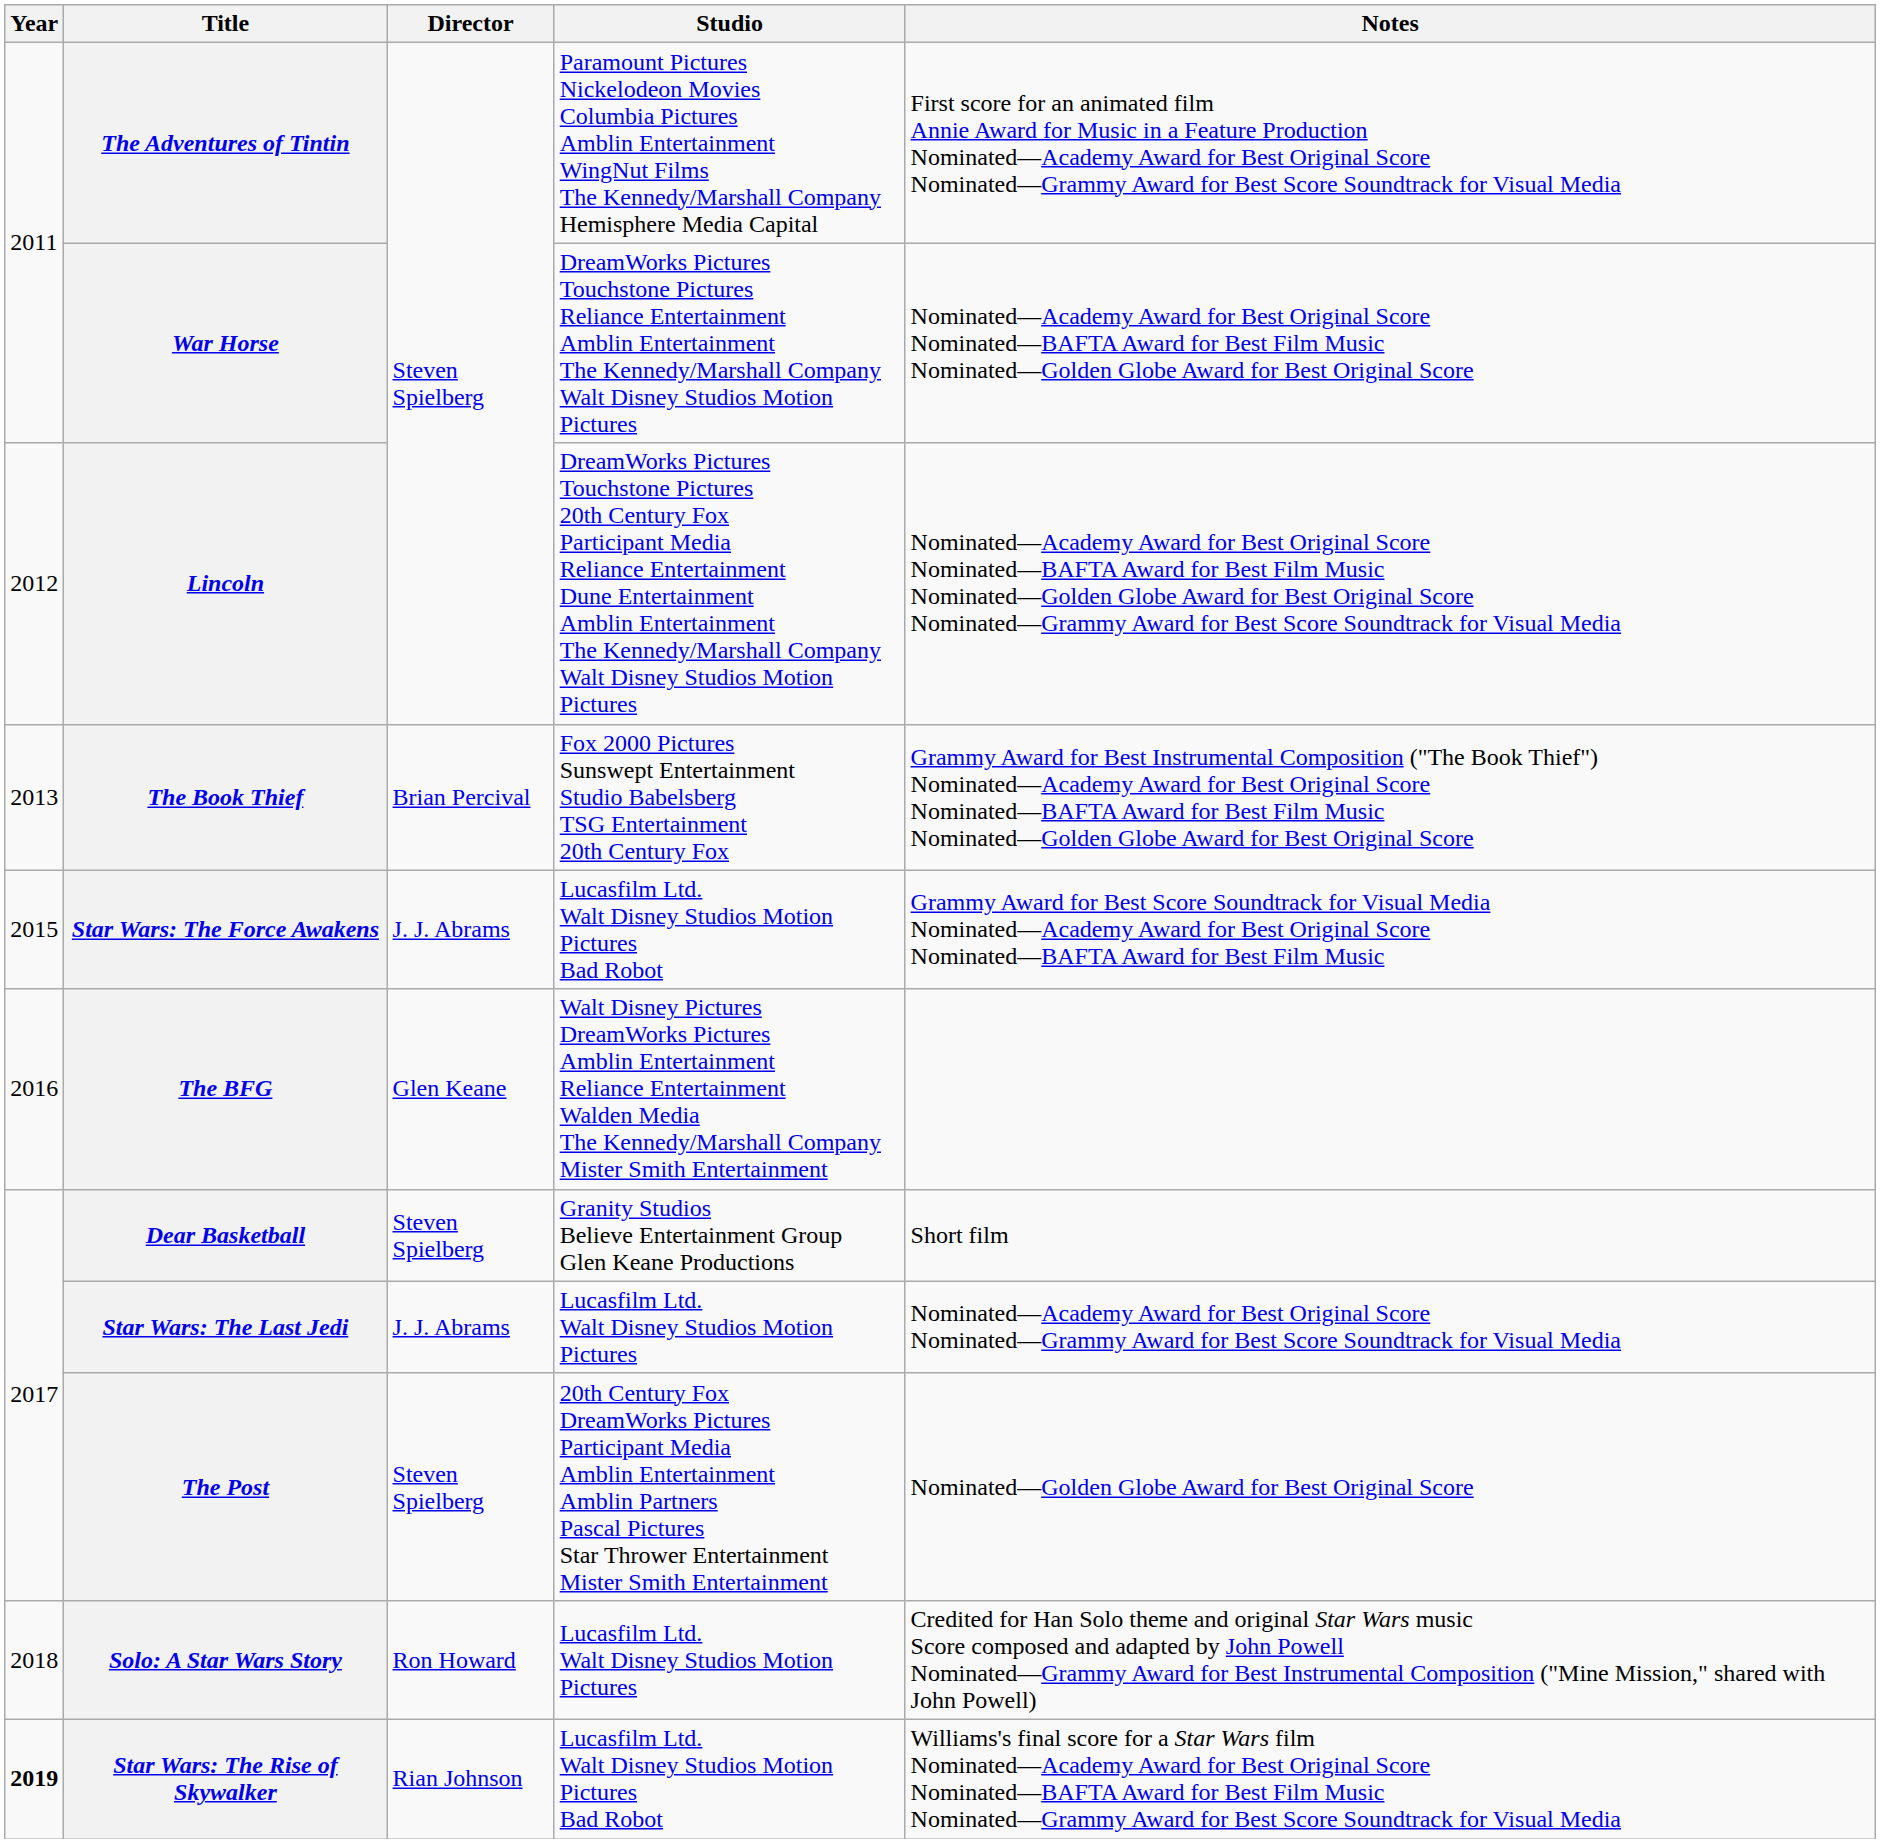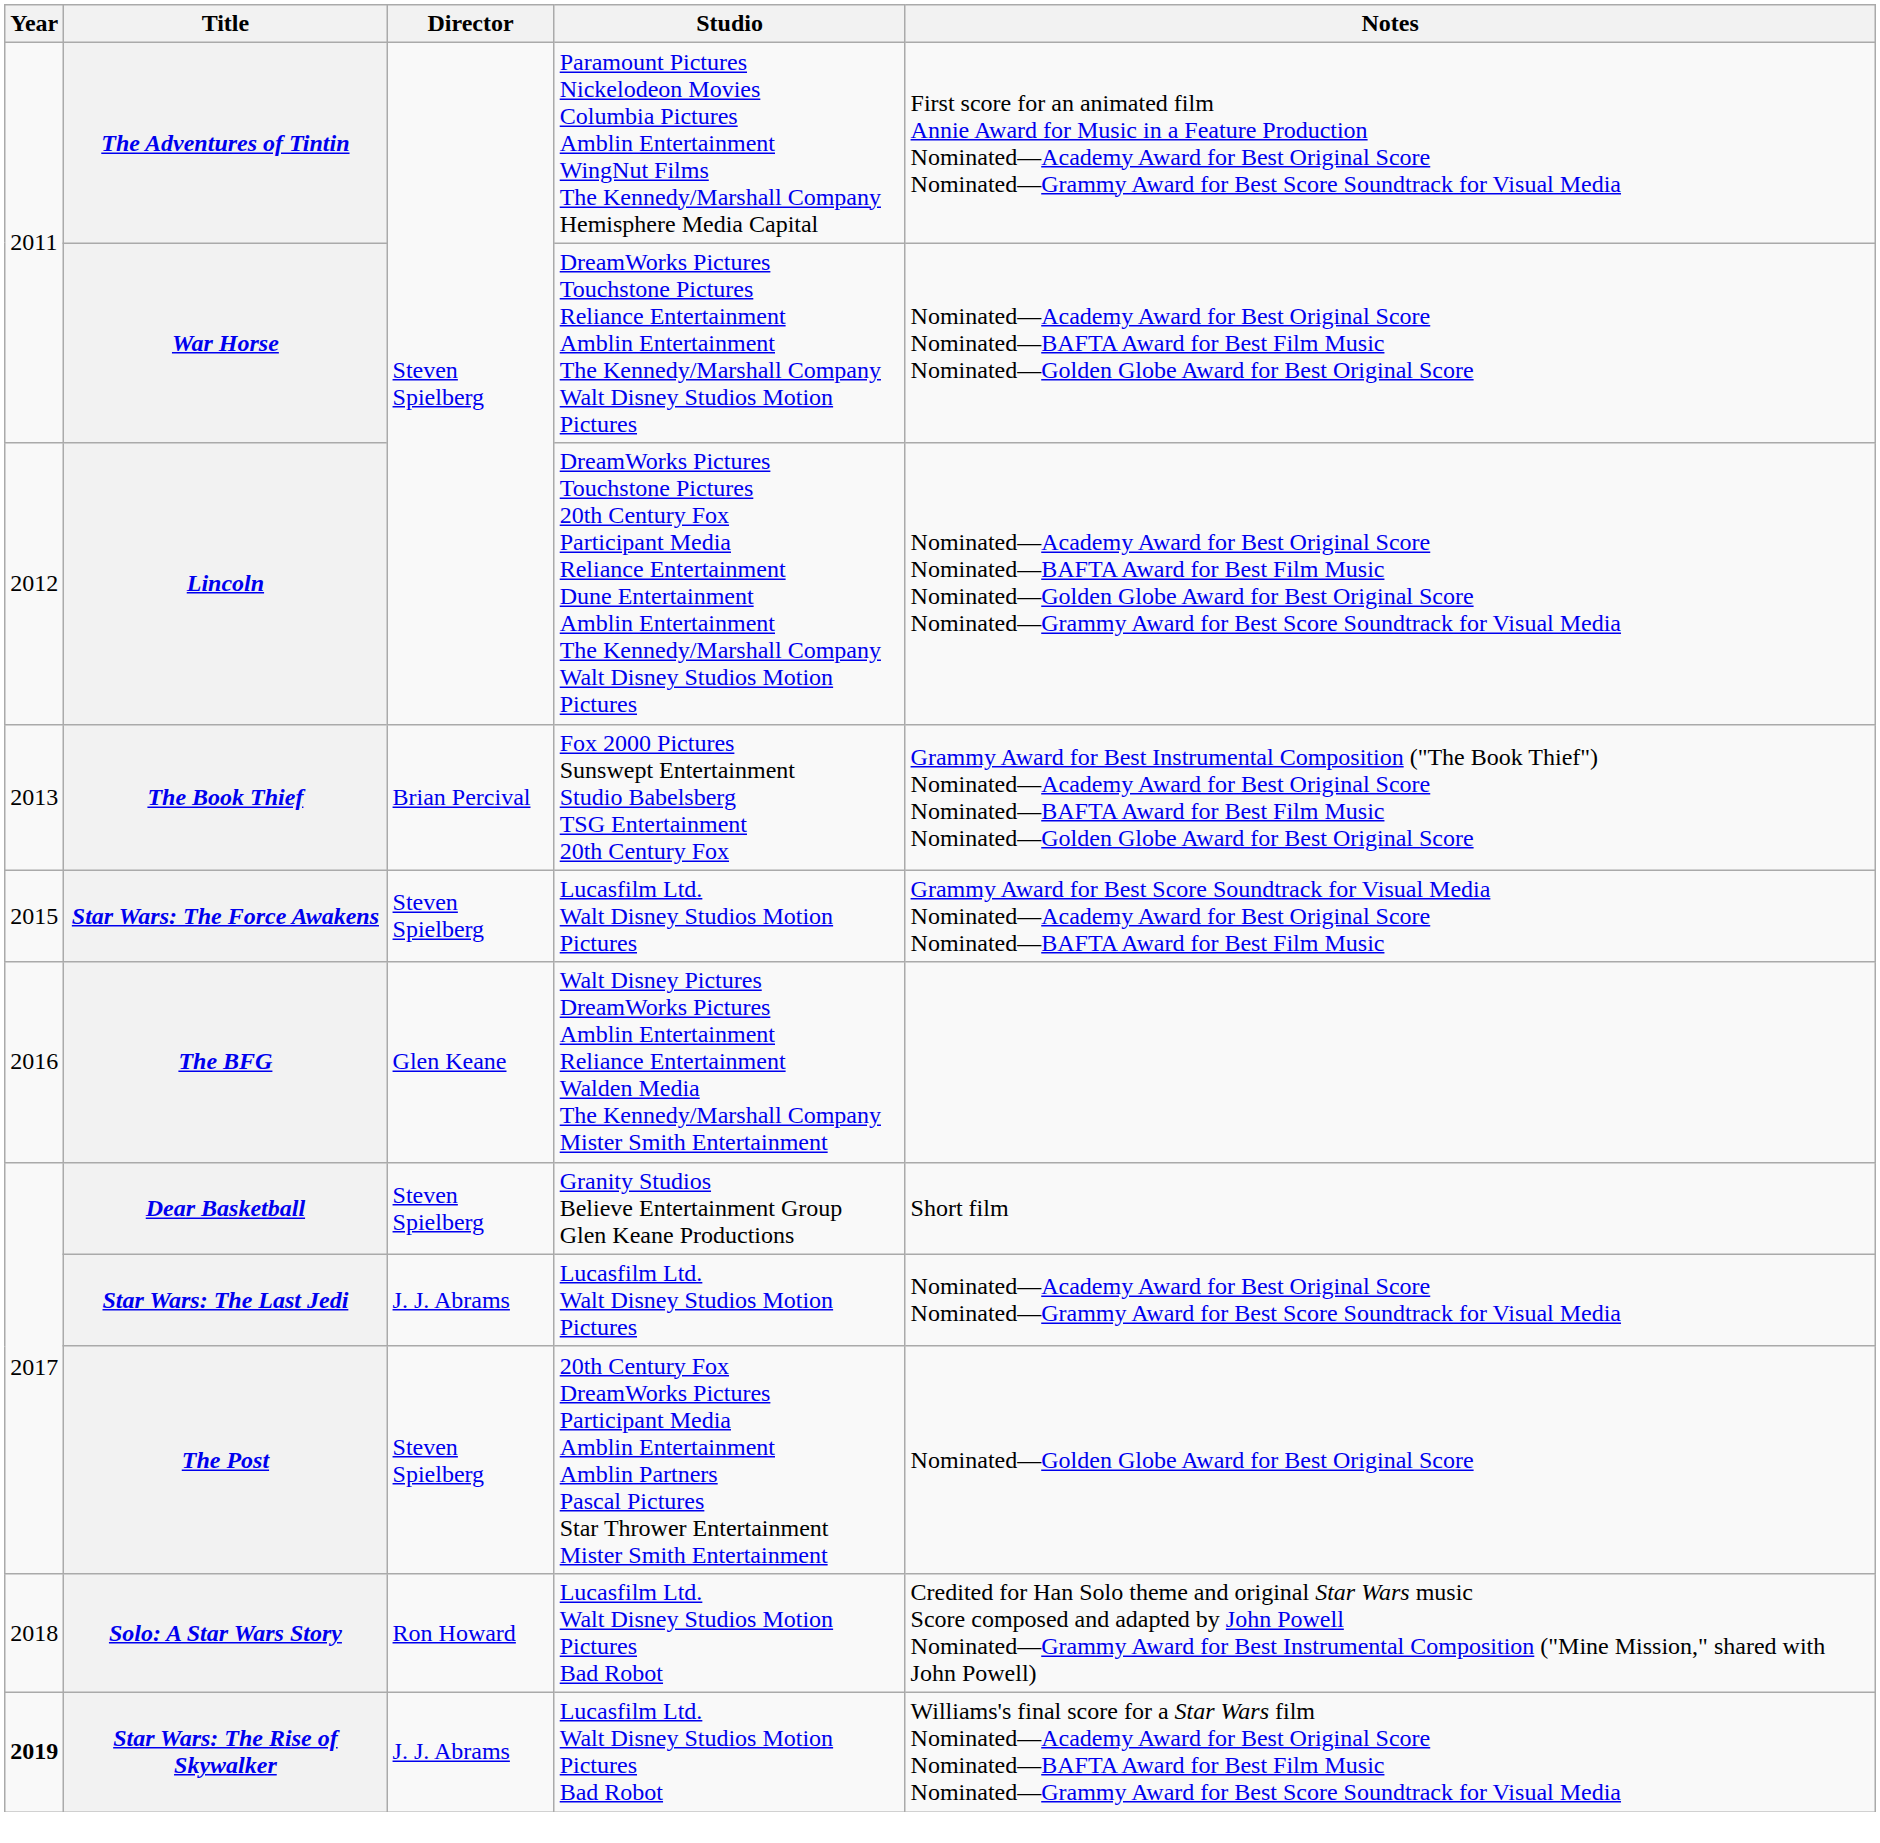Star Wars: The Force Awakens | Director: J. J. Abrams -> Steven Spielberg
Star Wars: The Force Awakens | Studio: Lucasfilm Ltd. Walt Disney Studios Motion Pictures Bad Robot -> Lucasfilm Ltd. Walt Disney Studios Motion Pictures
Solo: A Star Wars Story | Studio: Lucasfilm Ltd. Walt Disney Studios Motion Pictures -> Lucasfilm Ltd. Walt Disney Studios Motion Pictures Bad Robot
Star Wars: The Rise of Skywalker | Director: Rian Johnson -> J. J. Abrams
